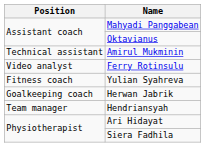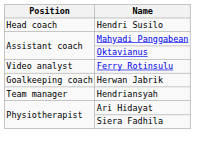+ row: Head coach | Hendri Susilo
- row: Technical assistant | Amirul Mukminin
- row: Fitness coach | Yulian Syahreva
